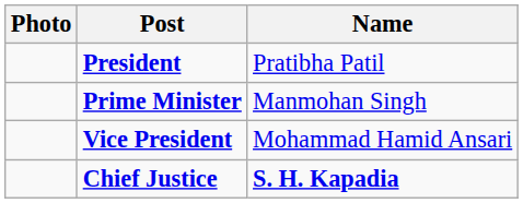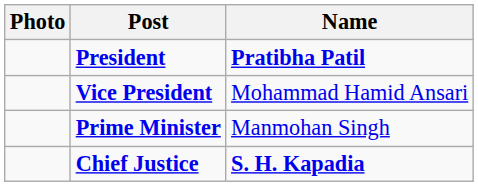President | Name: normal -> bold
rows swapped: Vice President <-> Prime Minister
